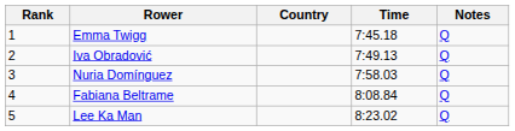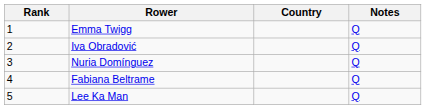- column: Time | 7:45.18 | 7:49.13 | 7:58.03 | 8:08.84 | 8:23.02
